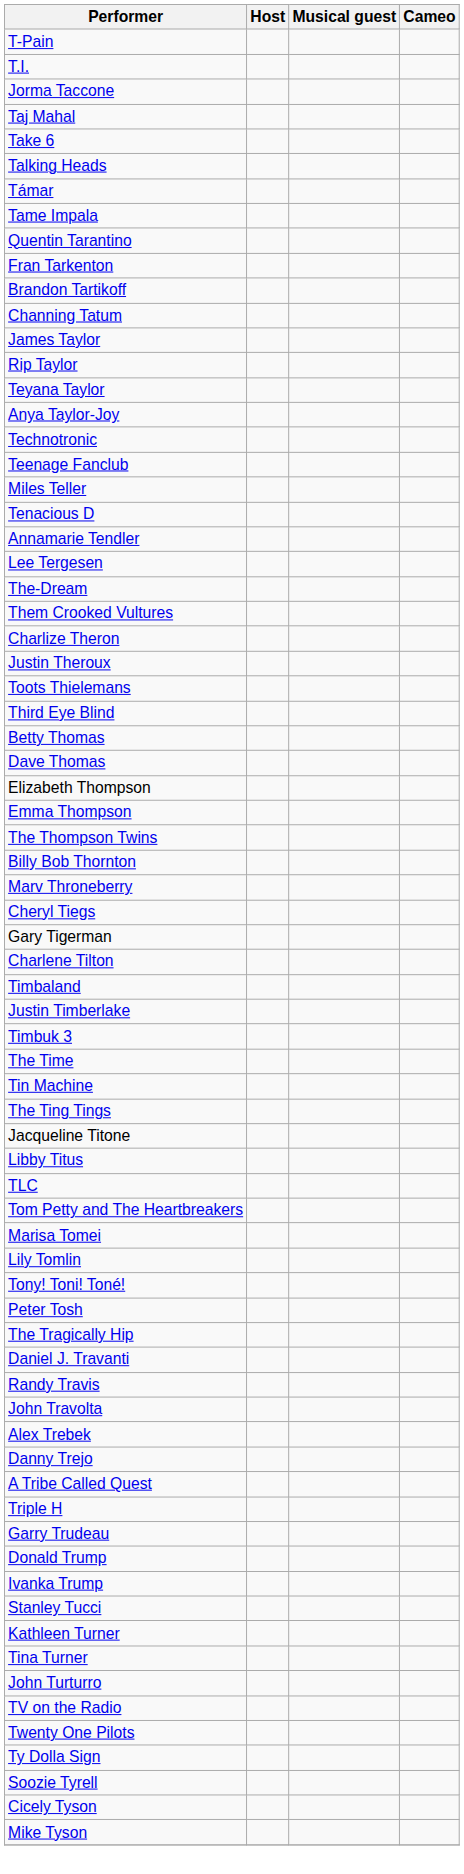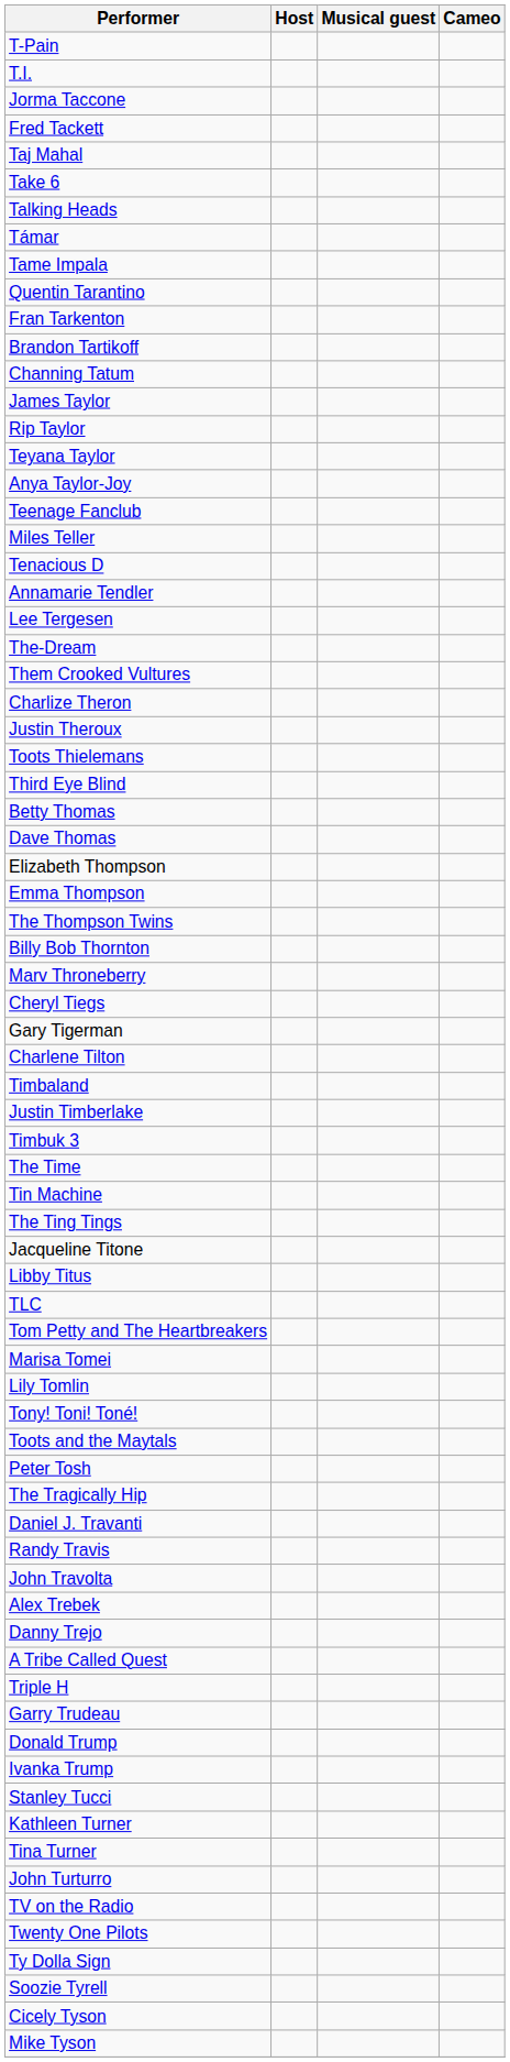+ row: Fred Tackett
- row: Technotronic
+ row: Toots and the Maytals
